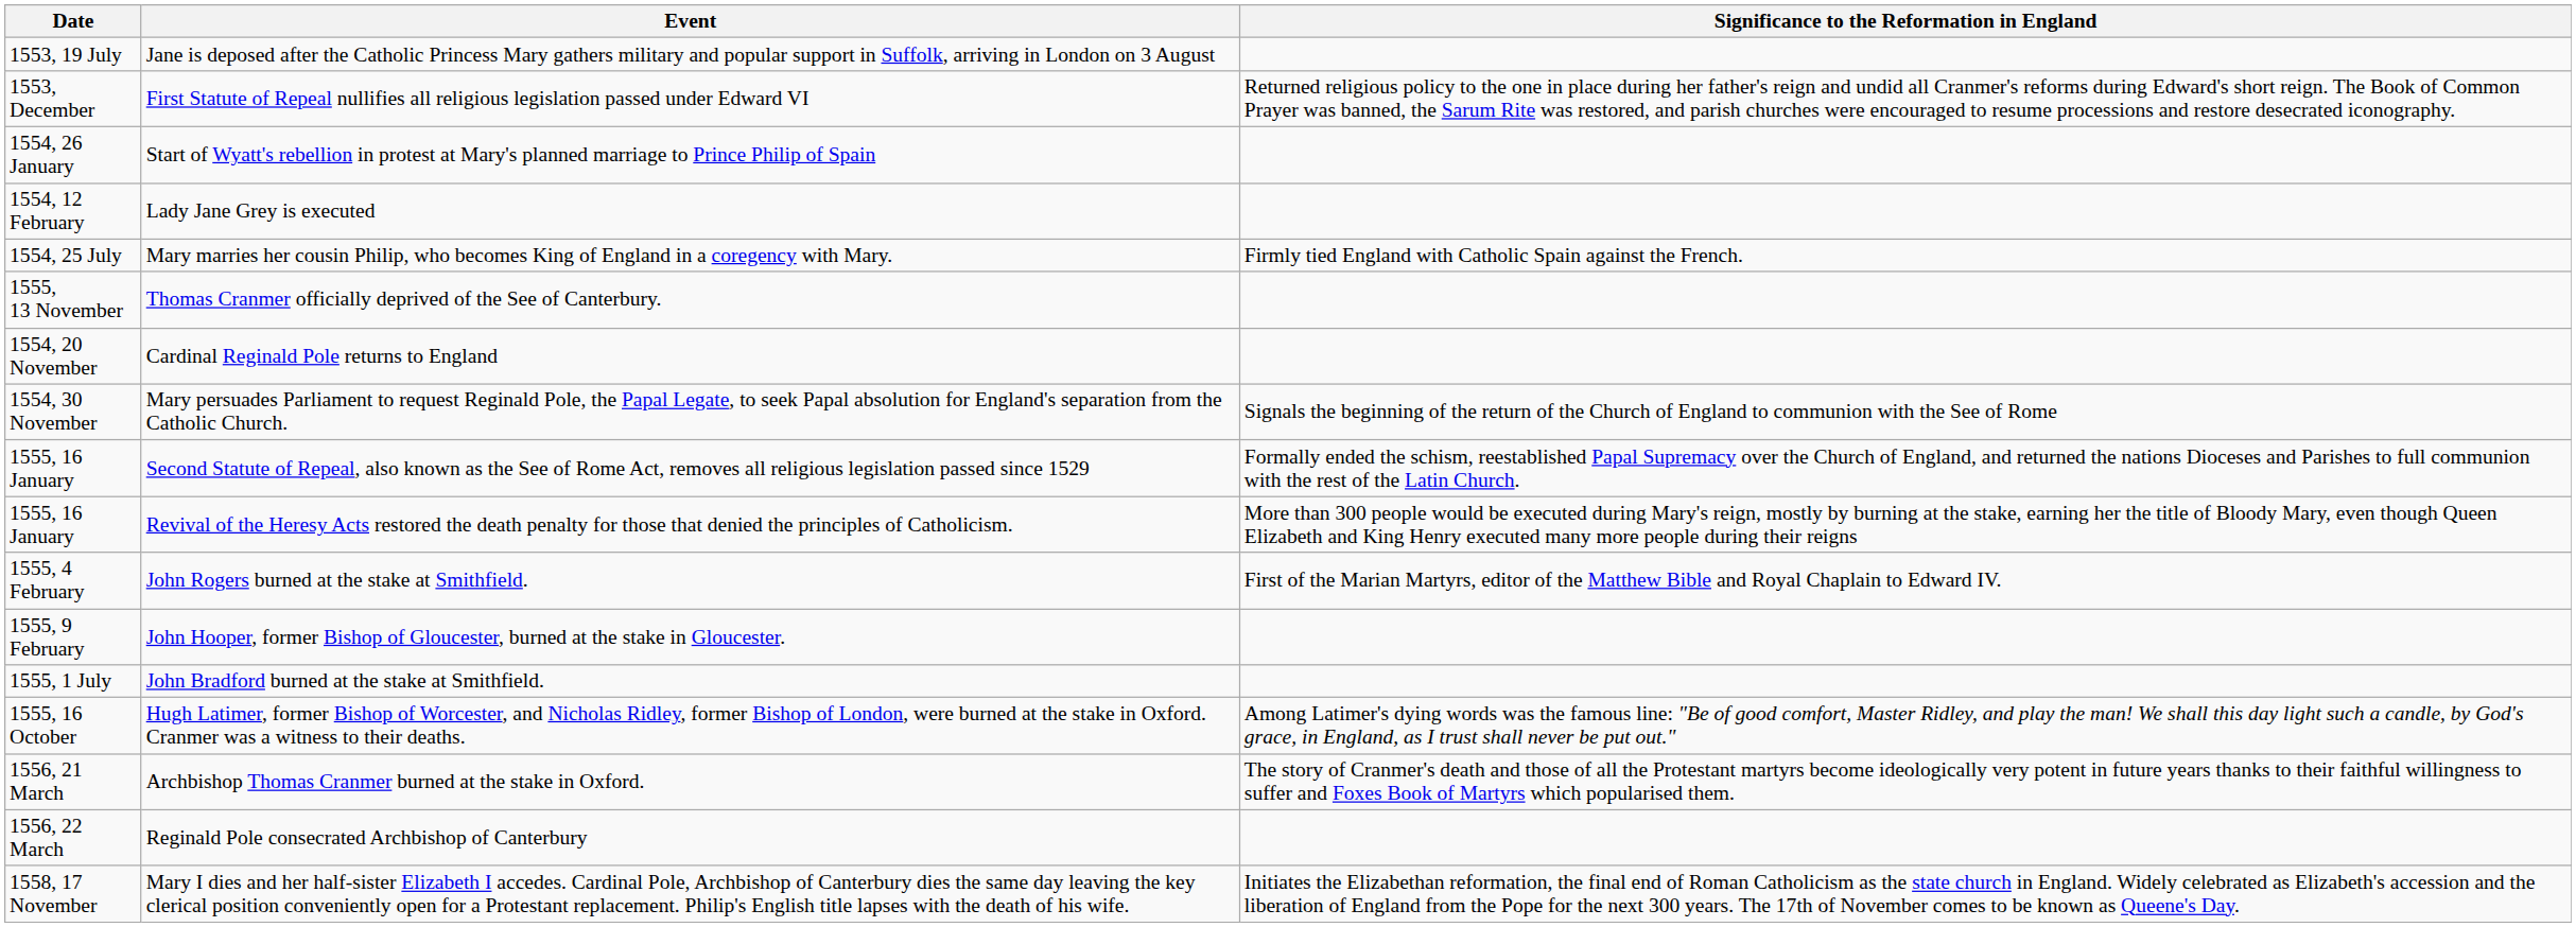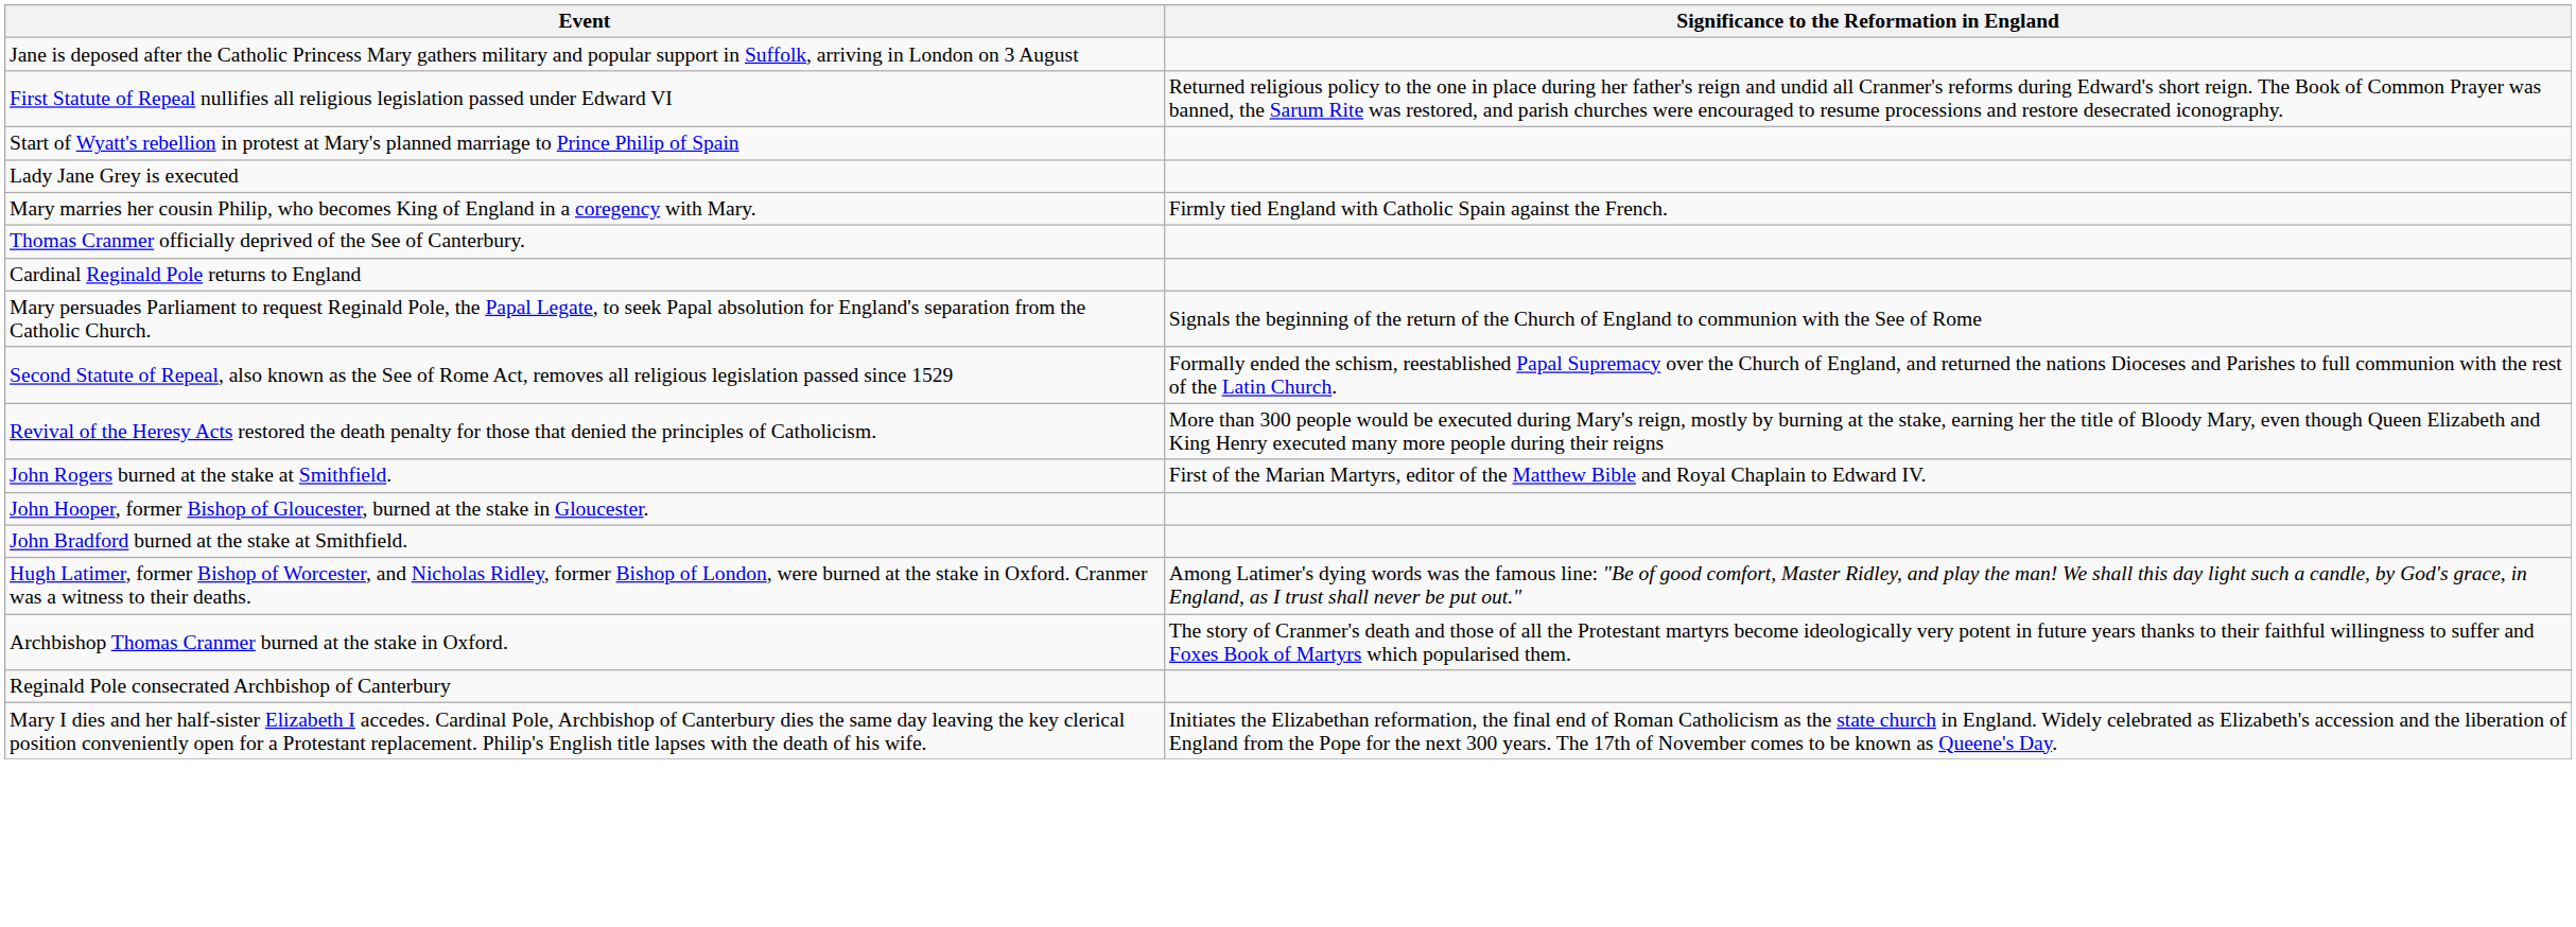- column: Date | 1553, 19 July | 1553, December | 1554, 26 January | 1554, 12 February | 1554, 25 July | 1555, 13 November | 1554, 20 November | 1554, 30 November | 1555, 16 January | 1555, 16 January | 1555, 4 February | 1555, 9 February | 1555, 1 July | 1555, 16 October | 1556, 21 March | 1556, 22 March | 1558, 17 November
